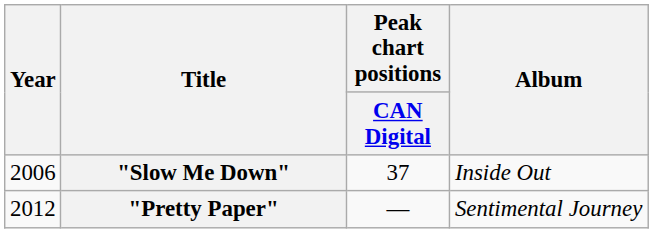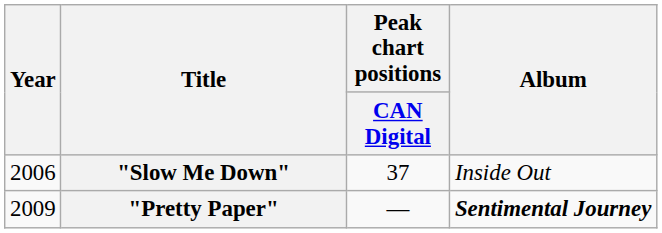"Pretty Paper" | Year: 2012 -> 2009
"Pretty Paper" | Album: normal -> bold
